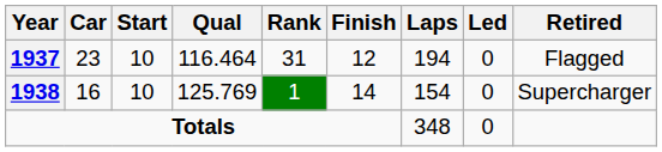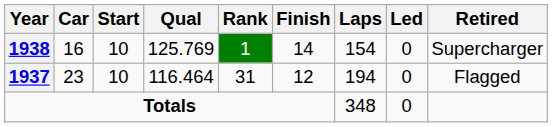rows swapped: 1937 <-> 1938
